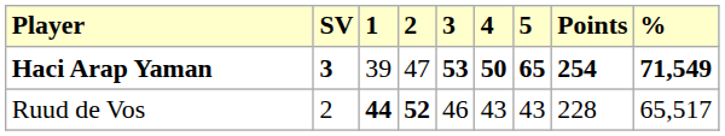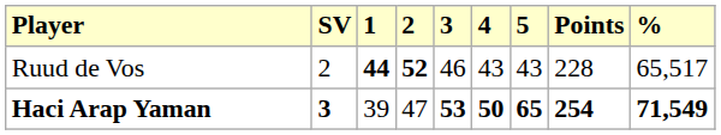rows swapped: Ruud de Vos <-> Haci Arap Yaman
